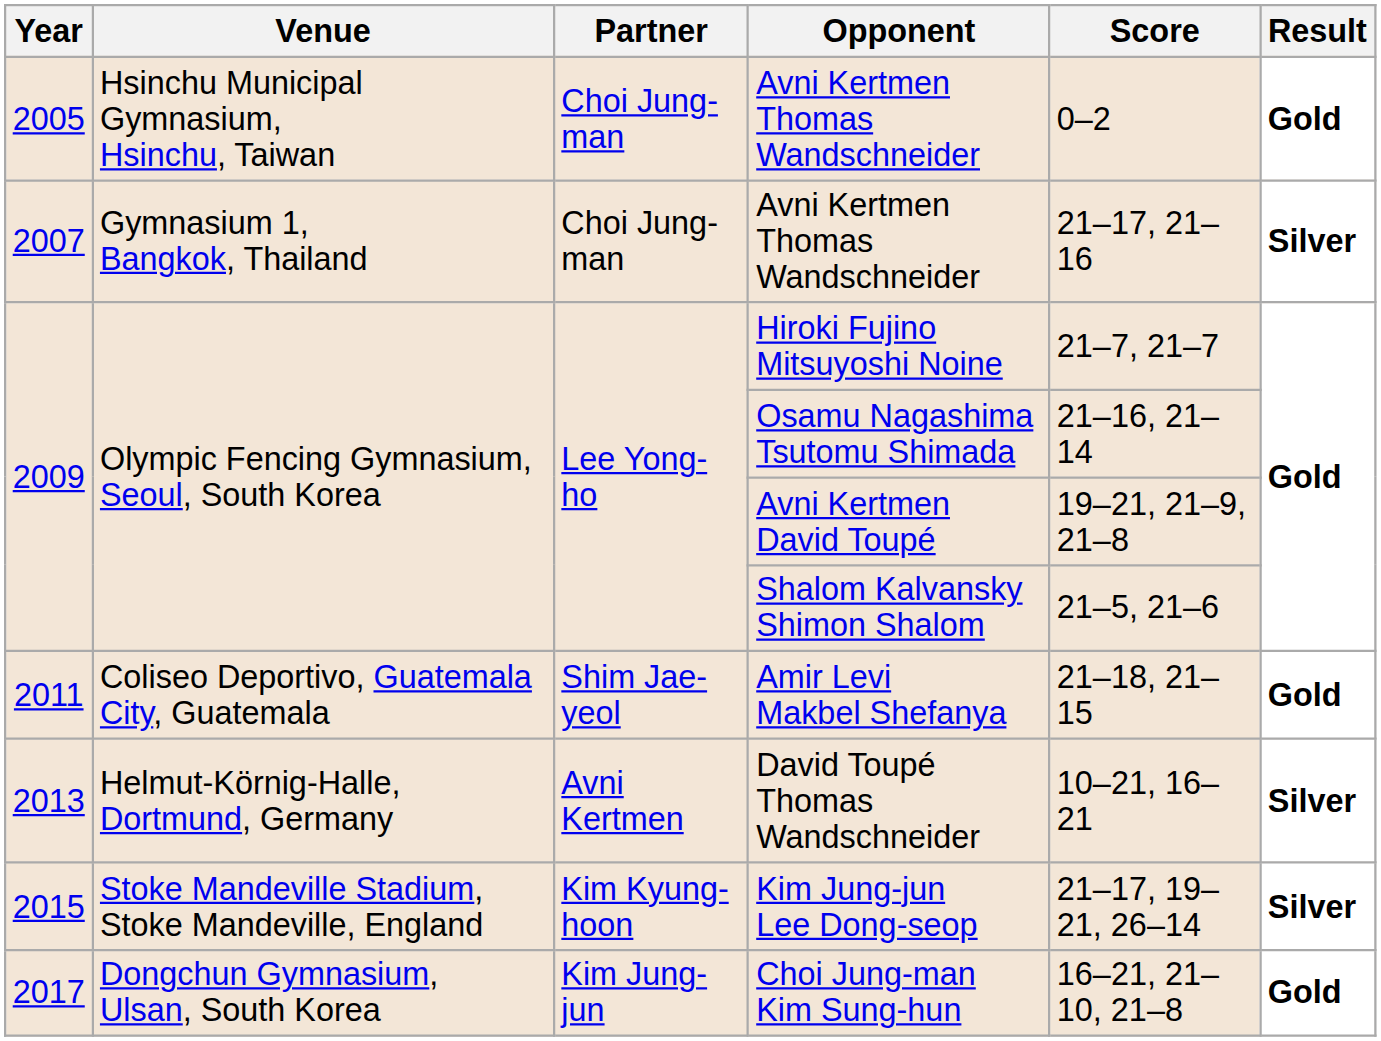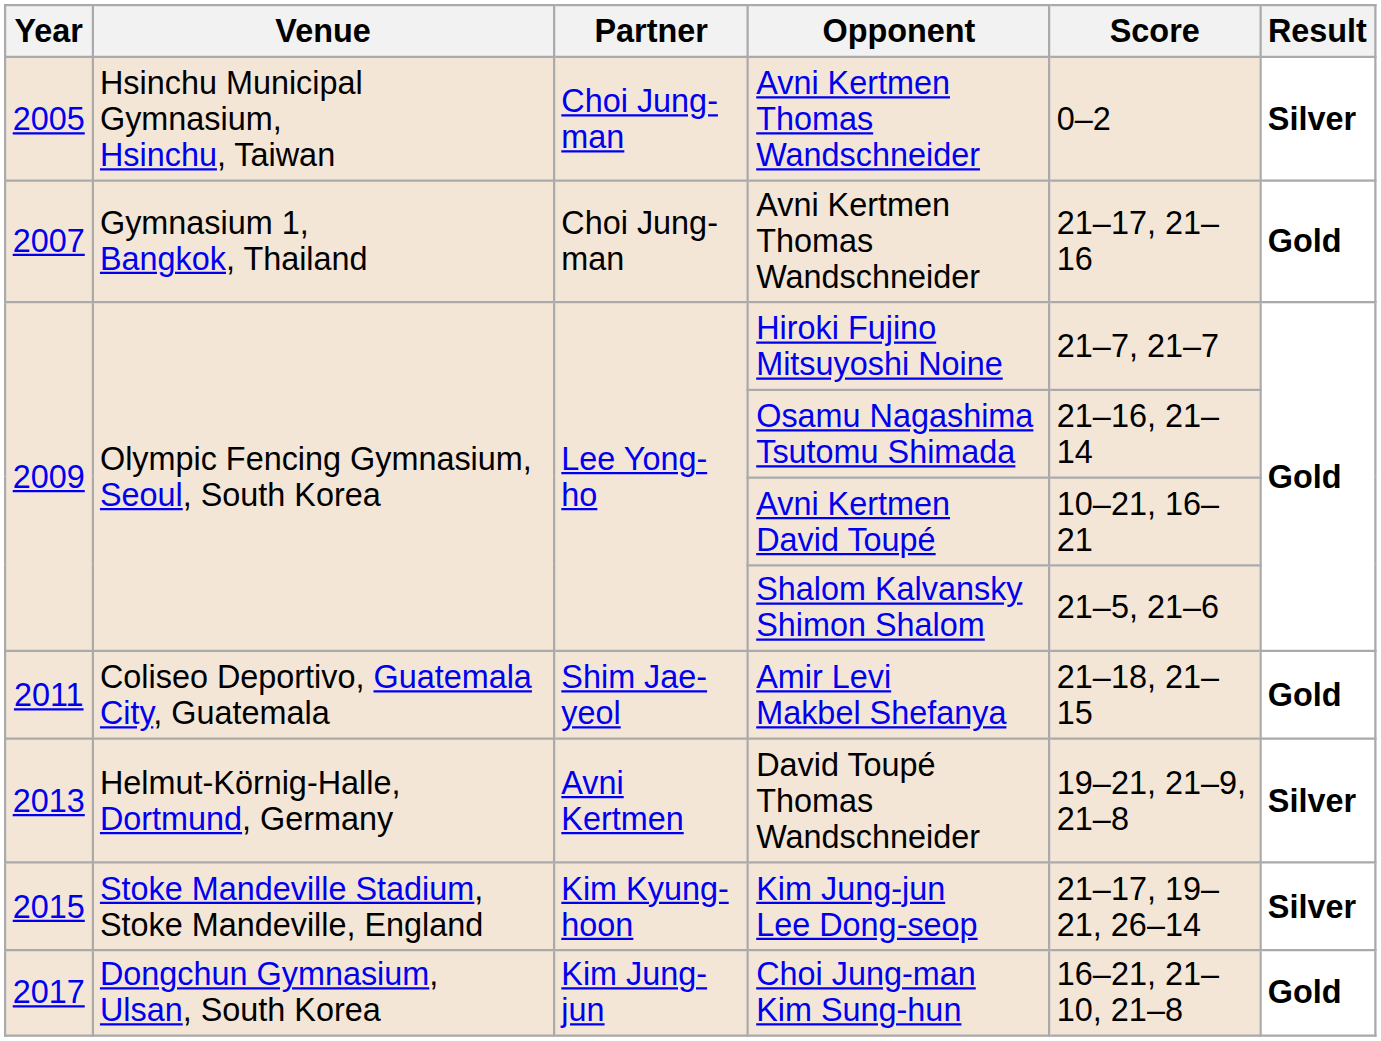2005 / Avni Kertmen Thomas Wandschneider | Result: Gold -> Silver
2007 / Avni Kertmen Thomas Wandschneider | Result: Silver -> Gold
Avni Kertmen David Toupé | Score: 19–21, 21–9, 21–8 -> 10–21, 16–21
David Toupé Thomas Wandschneider | Score: 10–21, 16–21 -> 19–21, 21–9, 21–8
